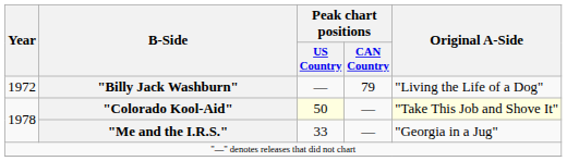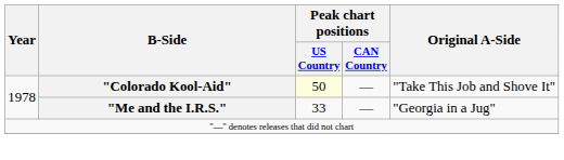- row: 1972 | "Billy Jack Washburn" | — | 79 | "Living the Life of a Dog"
"Colorado Kool-Aid" | Original A-Side: lightyellow background -> no background
